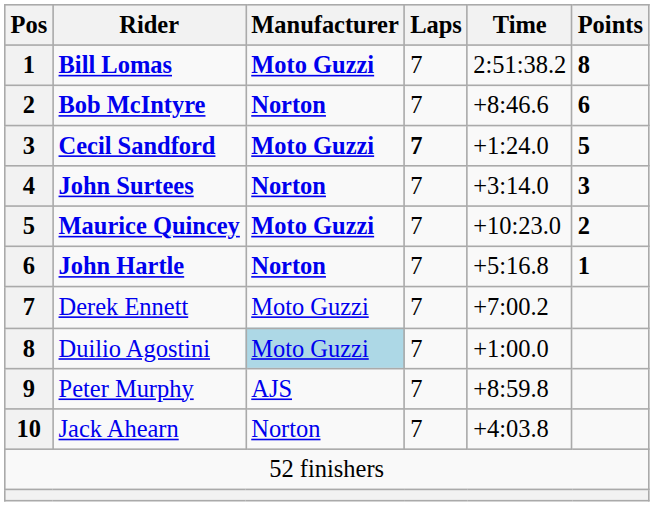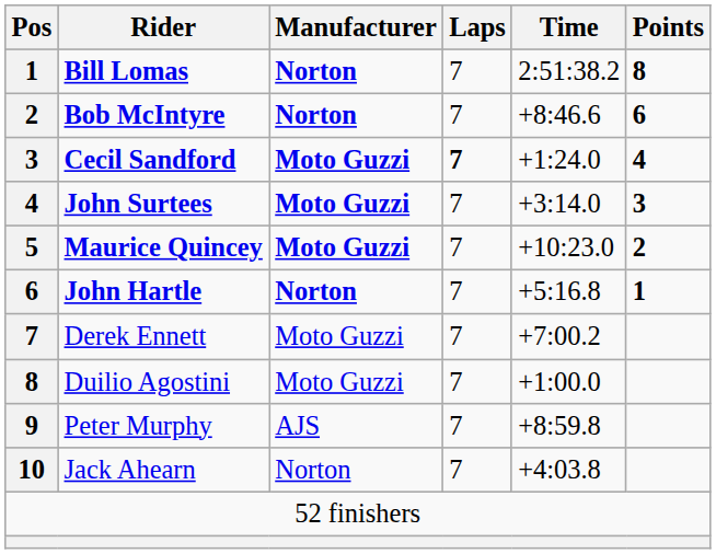Bill Lomas | Manufacturer: Moto Guzzi -> Norton
Cecil Sandford | Points: 5 -> 4
John Surtees | Manufacturer: Norton -> Moto Guzzi
Duilio Agostini | Manufacturer: lightblue background -> no background
